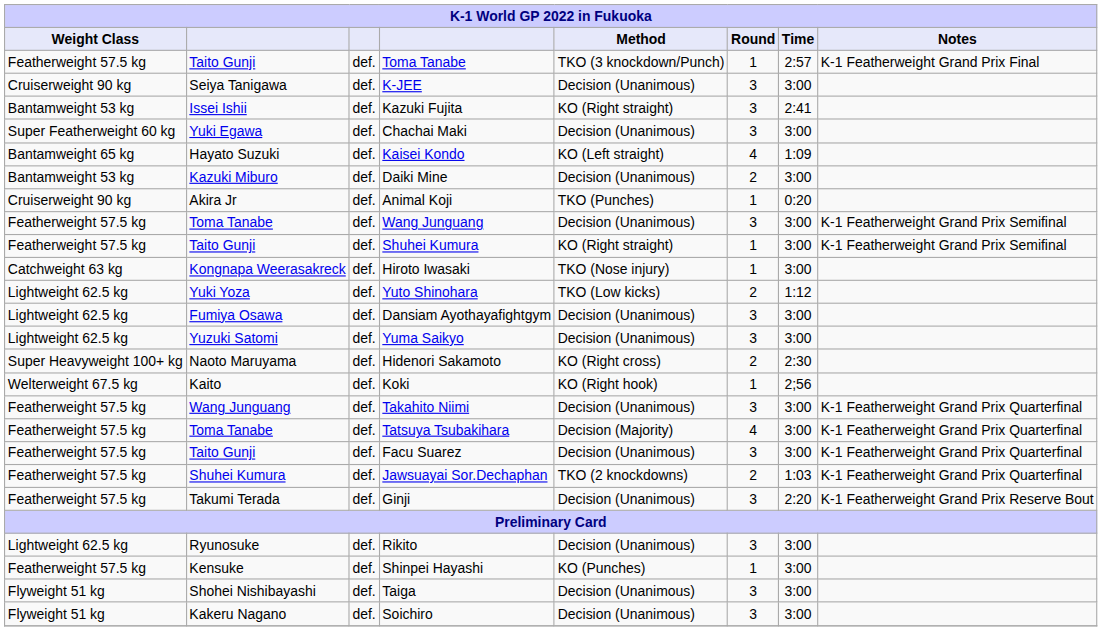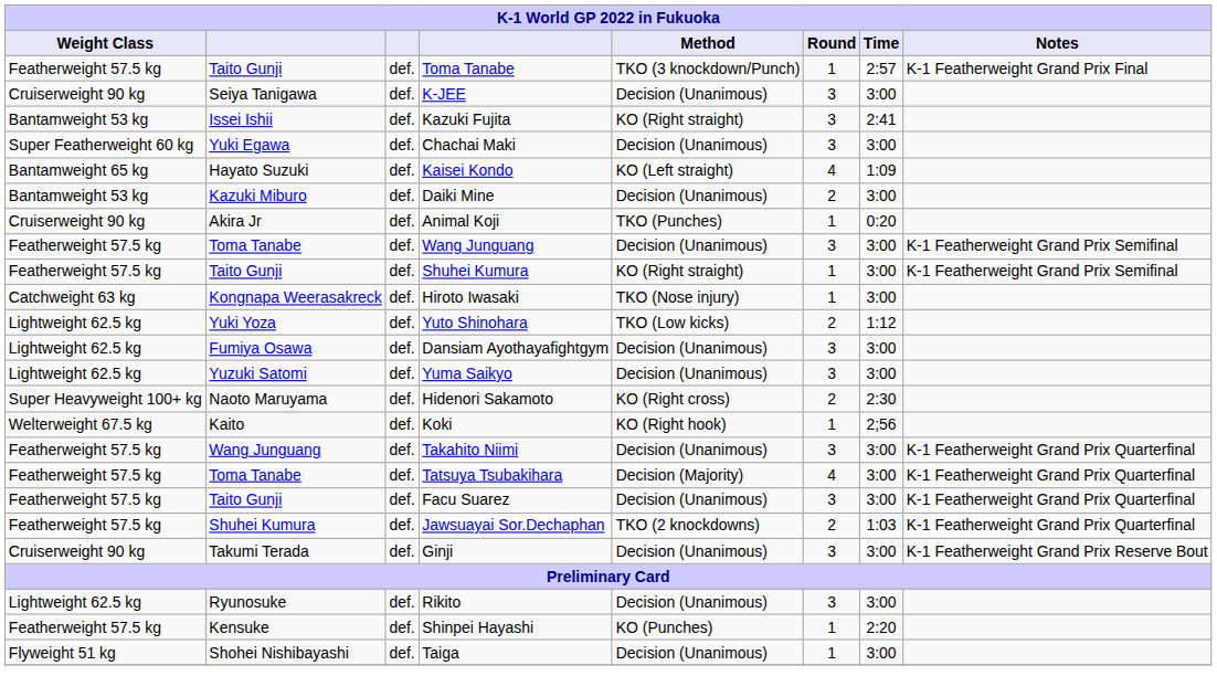Ginji | Weight Class: Featherweight 57.5 kg -> Cruiserweight 90 kg
Ginji | Time: 2:20 -> 3:00
Shinpei Hayashi | Time: 3:00 -> 2:20
Taiga | Round: 3 -> 1
- row: Flyweight 51 kg | Kakeru Nagano | def. | Soichiro | Decision (Unanimous) | 3 | 3:00
